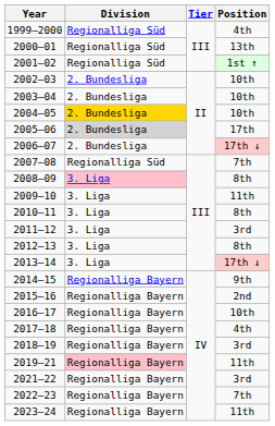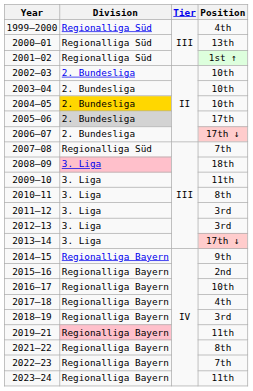2008–09 | Position: 8th -> 18th
2012–13 | Position: 8th -> 3rd
2021–22 | Position: 3rd -> 8th
